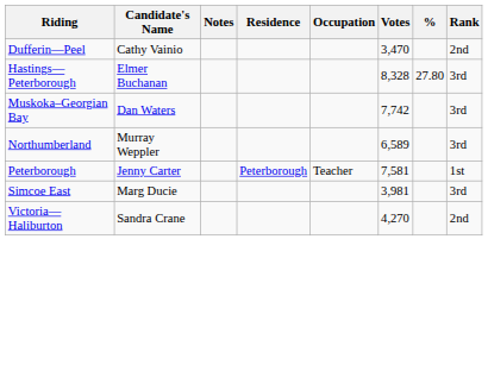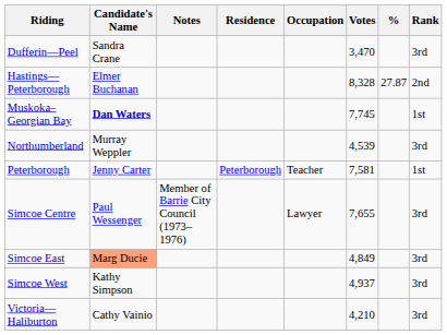Dufferin—Peel | Candidate's Name: Cathy Vainio -> Sandra Crane
Dufferin—Peel | Rank: 2nd -> 3rd
Hastings—Peterborough | %: 27.80 -> 27.87
Hastings—Peterborough | Rank: 3rd -> 2nd
Muskoka–Georgian Bay | Candidate's Name: normal -> bold
Muskoka–Georgian Bay | Votes: 7,742 -> 7,745
Muskoka–Georgian Bay | Rank: 3rd -> 1st
Northumberland | Votes: 6,589 -> 4,539
+ row: Simcoe Centre | Paul Wessenger | Member of Barrie City Council (1973–1976) | Lawyer | 7,655 | 3rd
Simcoe East | Candidate's Name: no background -> lightsalmon background
Simcoe East | Votes: 3,981 -> 4,849
+ row: Simcoe West | Kathy Simpson | 4,937 | 3rd
Victoria—Haliburton | Candidate's Name: Sandra Crane -> Cathy Vainio
Victoria—Haliburton | Votes: 4,270 -> 4,210
Victoria—Haliburton | Rank: 2nd -> 3rd
